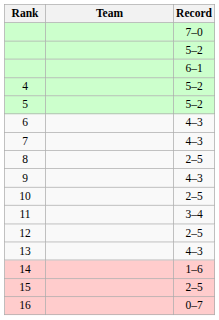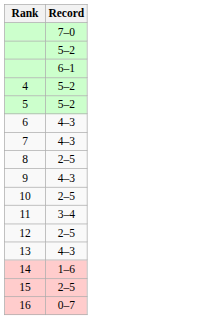- column: Team
